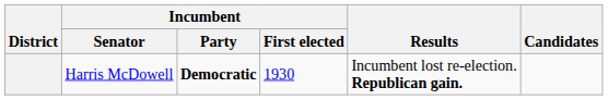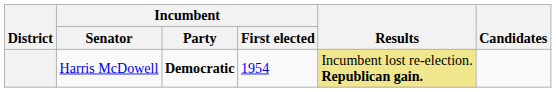Harris McDowell | Incumbent / First elected: 1930 -> 1954
Harris McDowell | Results: no background -> khaki background
